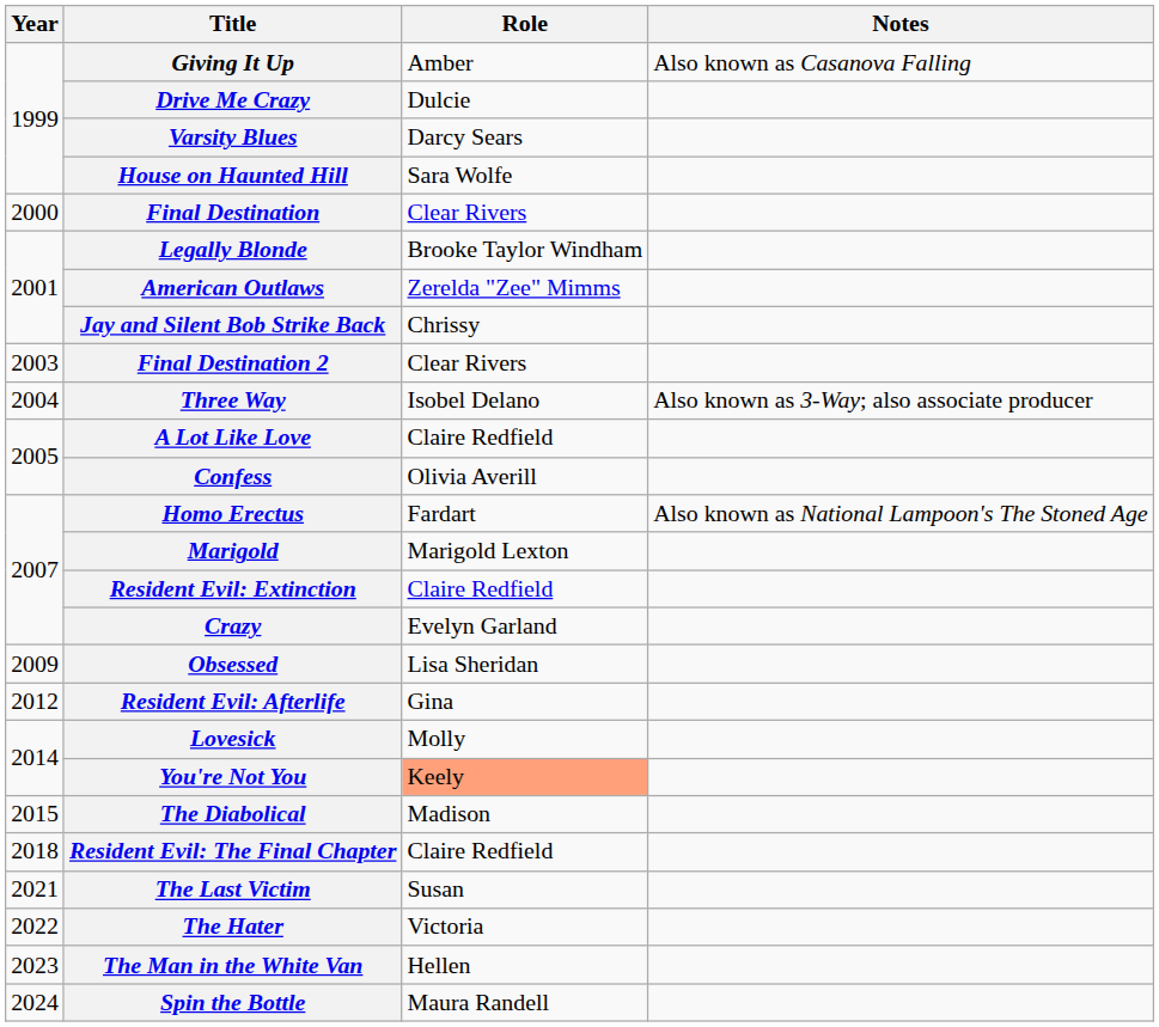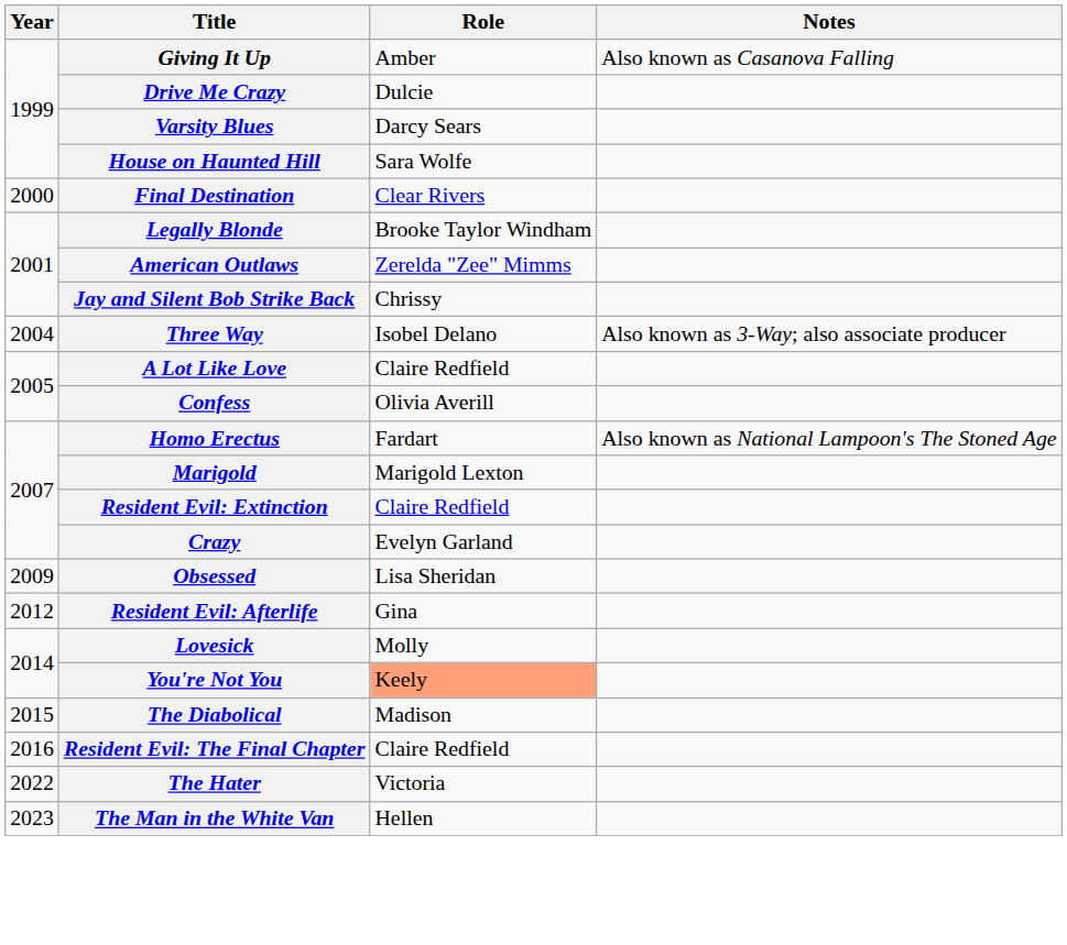- row: 2003 | Final Destination 2 | Clear Rivers
Resident Evil: The Final Chapter | Year: 2018 -> 2016
- row: 2021 | The Last Victim | Susan
- row: 2024 | Spin the Bottle | Maura Randell
